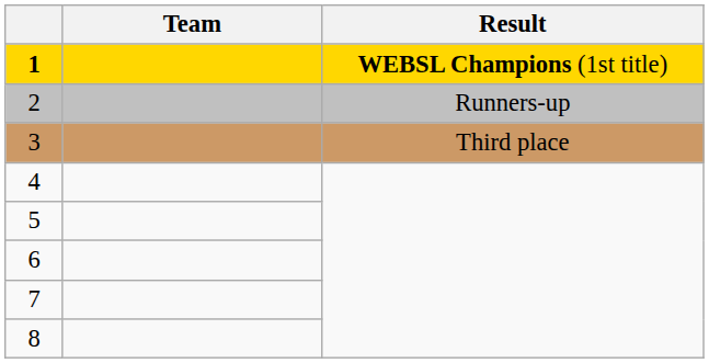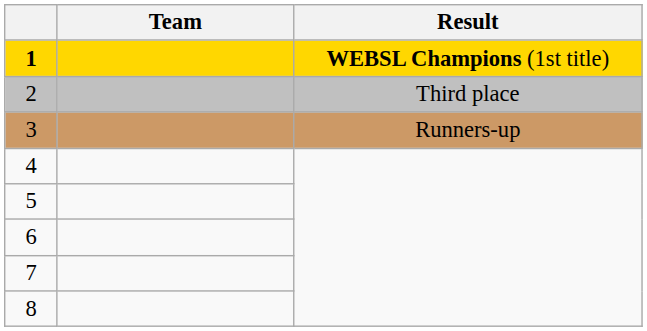2 | Result: Runners-up -> Third place
3 | Result: Third place -> Runners-up
